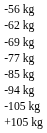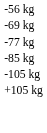- row: -62 kg
- row: -94 kg
